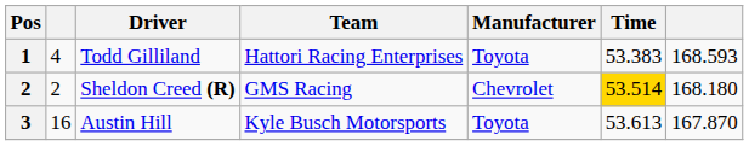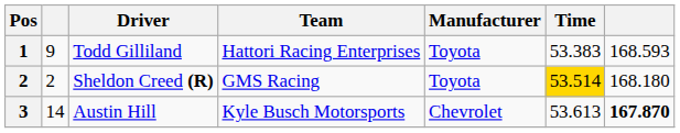Todd Gilliland | column 2: 4 -> 9
Sheldon Creed (R) | Manufacturer: Chevrolet -> Toyota
Austin Hill | column 2: 16 -> 14
Austin Hill | Manufacturer: Toyota -> Chevrolet
Austin Hill | column 7: normal -> bold
